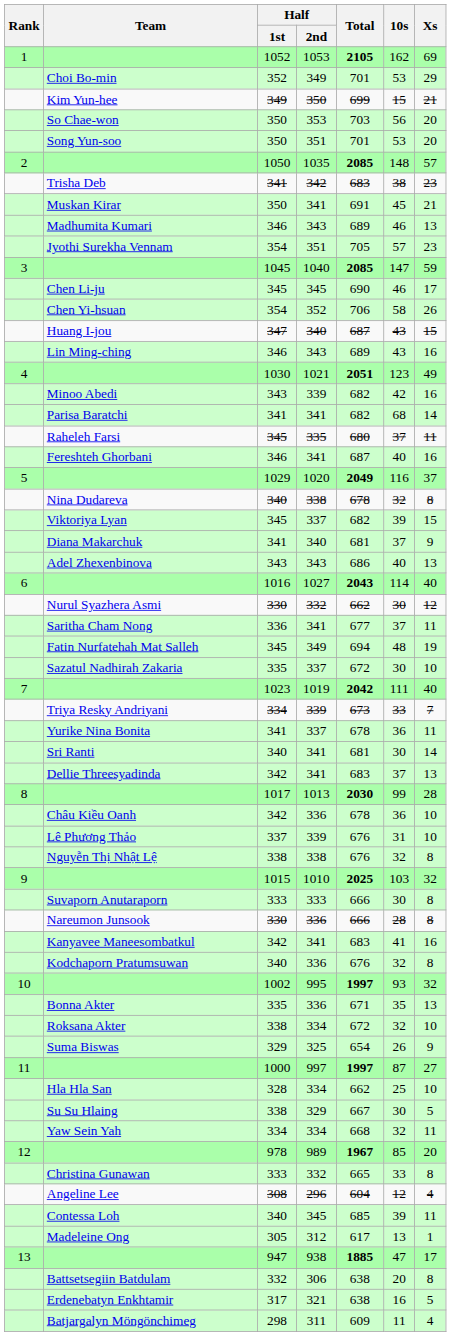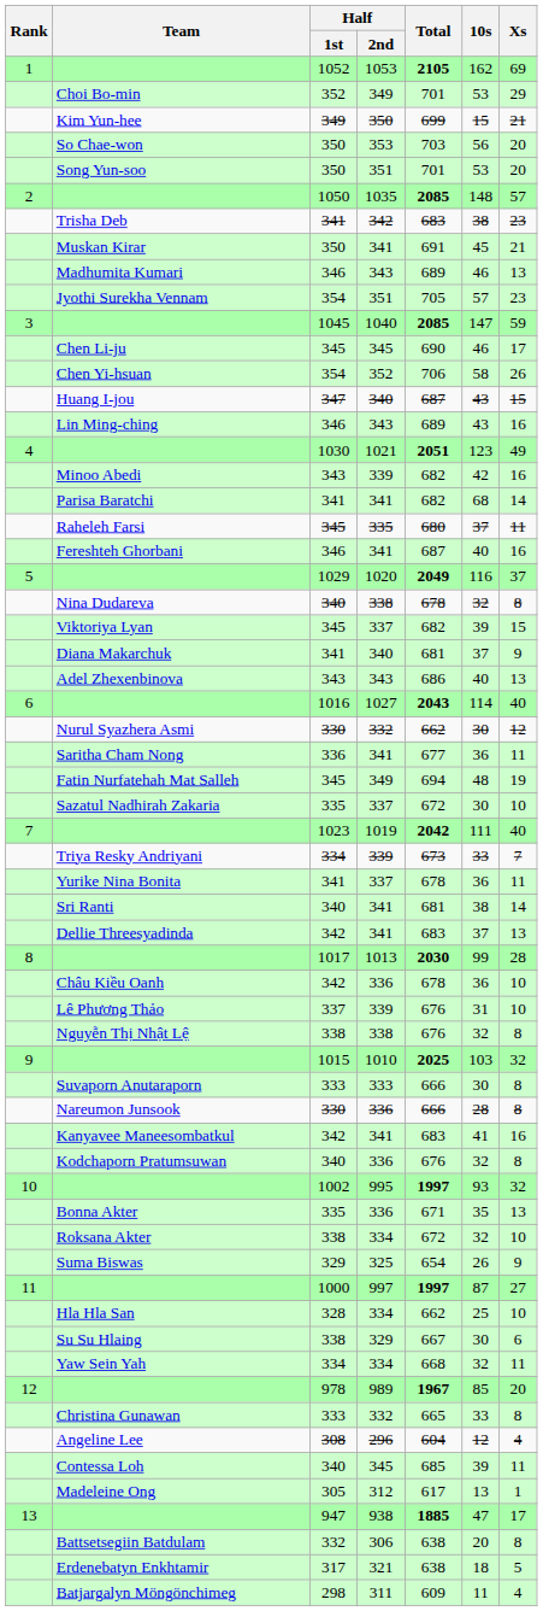Saritha Cham Nong | 10s: 37 -> 36
Sri Ranti | 10s: 30 -> 38
Su Su Hlaing | Xs: 5 -> 6
Erdenebatyn Enkhtamir | 10s: 16 -> 18
